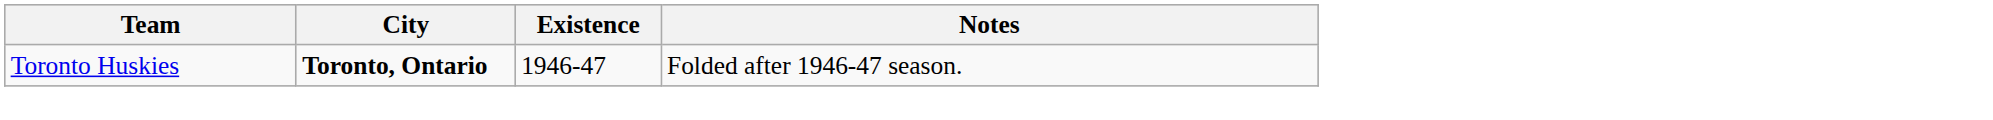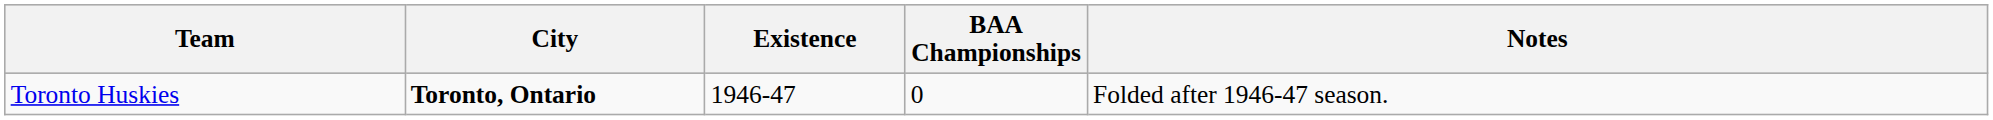+ column: BAA Championships | 0
